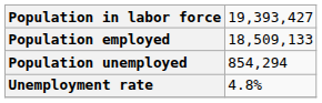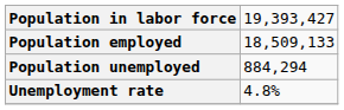Population unemployed | column 2: 854,294 -> 884,294
